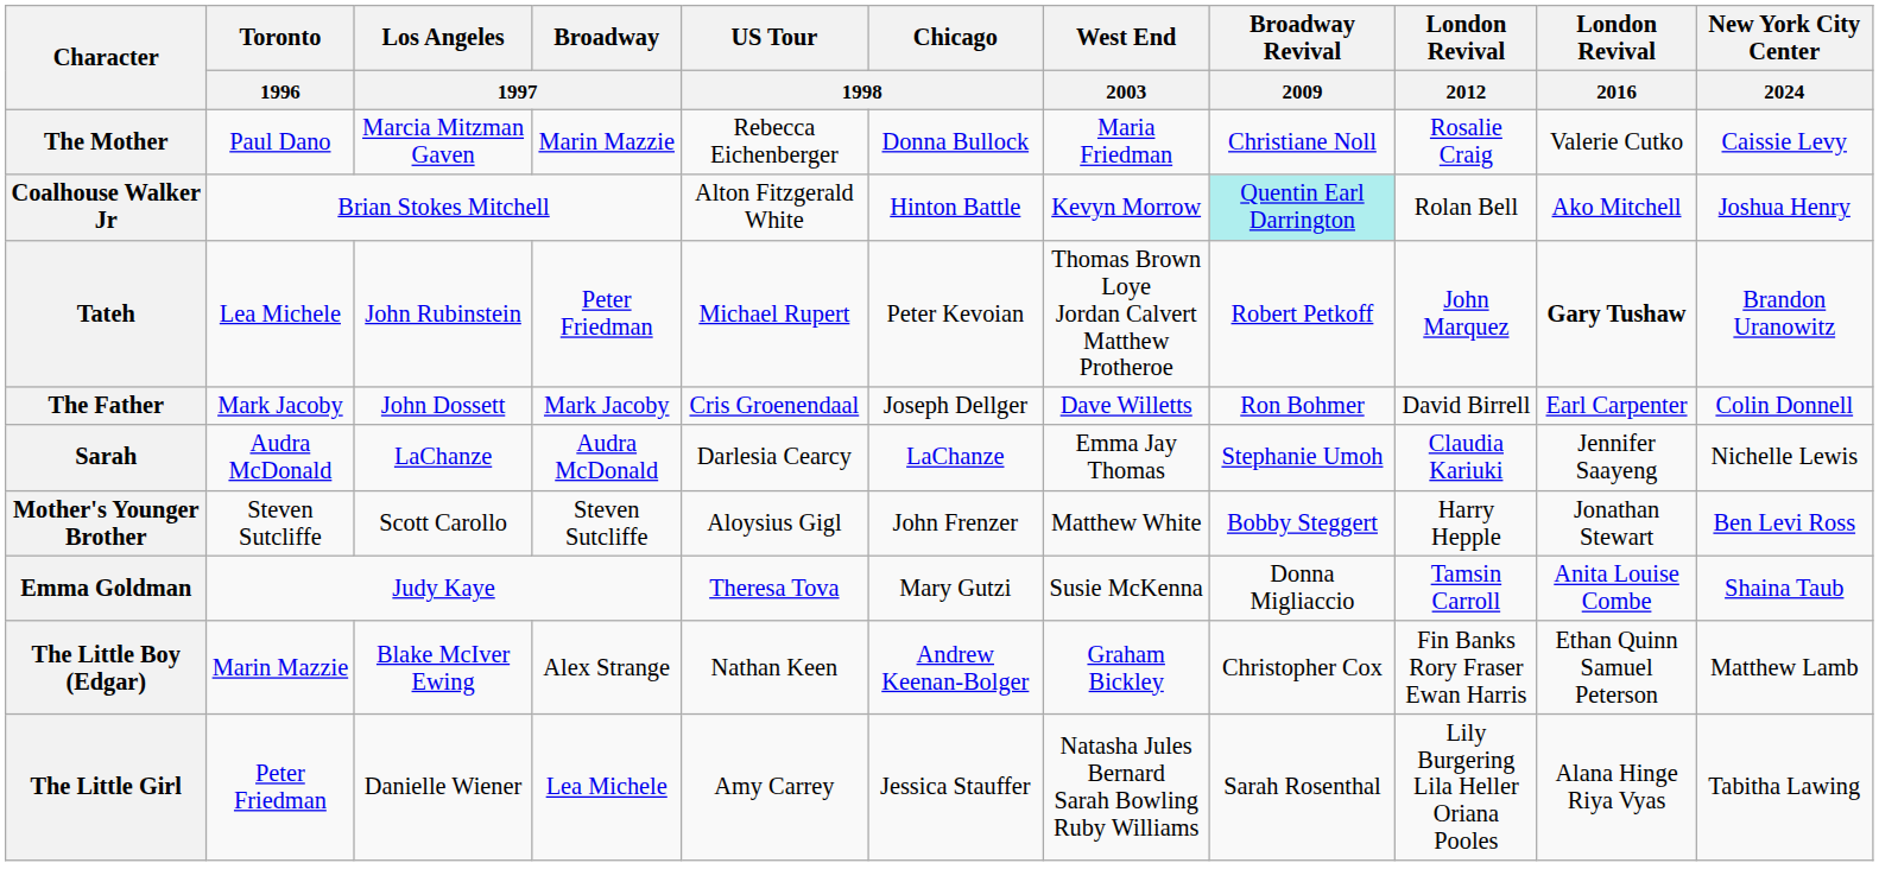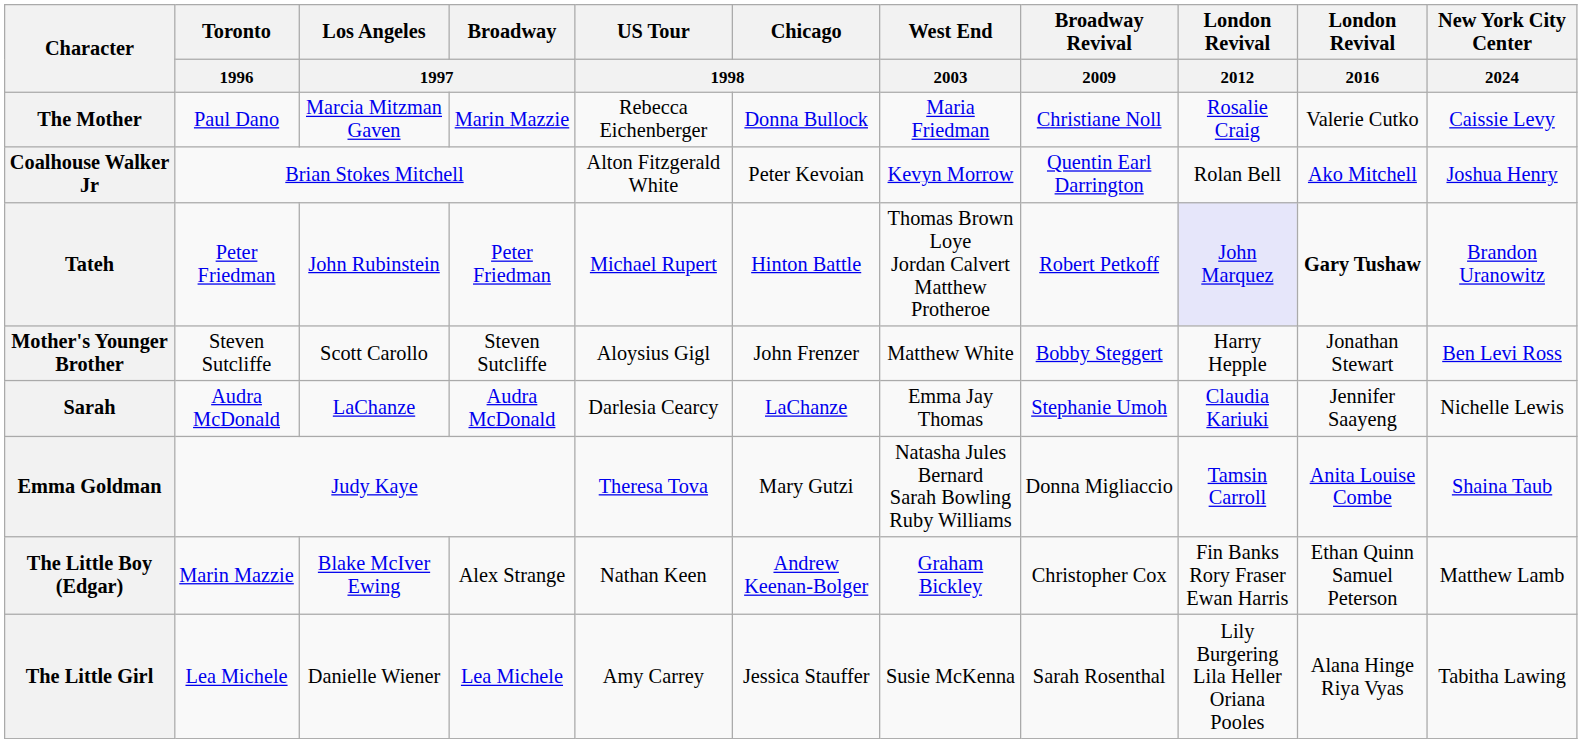Coalhouse Walker Jr | Chicago / 1998: Hinton Battle -> Peter Kevoian
Coalhouse Walker Jr | Broadway Revival / 2009: paleturquoise background -> no background
Tateh | Toronto / 1996: Lea Michele -> Peter Friedman
Tateh | Chicago / 1998: Peter Kevoian -> Hinton Battle
Tateh | London Revival / 2012: no background -> lavender background
- row: The Father | Mark Jacoby | John Dossett | Mark Jacoby | Cris Groenendaal | Joseph Dellger | Dave Willetts | Ron Bohmer | David Birrell | Earl Carpenter | Colin Donnell
rows swapped: Sarah <-> Mother's Younger Brother
Emma Goldman | West End / 2003: Susie McKenna -> Natasha Jules Bernard Sarah Bowling Ruby Williams
The Little Girl | Toronto / 1996: Peter Friedman -> Lea Michele
The Little Girl | West End / 2003: Natasha Jules Bernard Sarah Bowling Ruby Williams -> Susie McKenna
